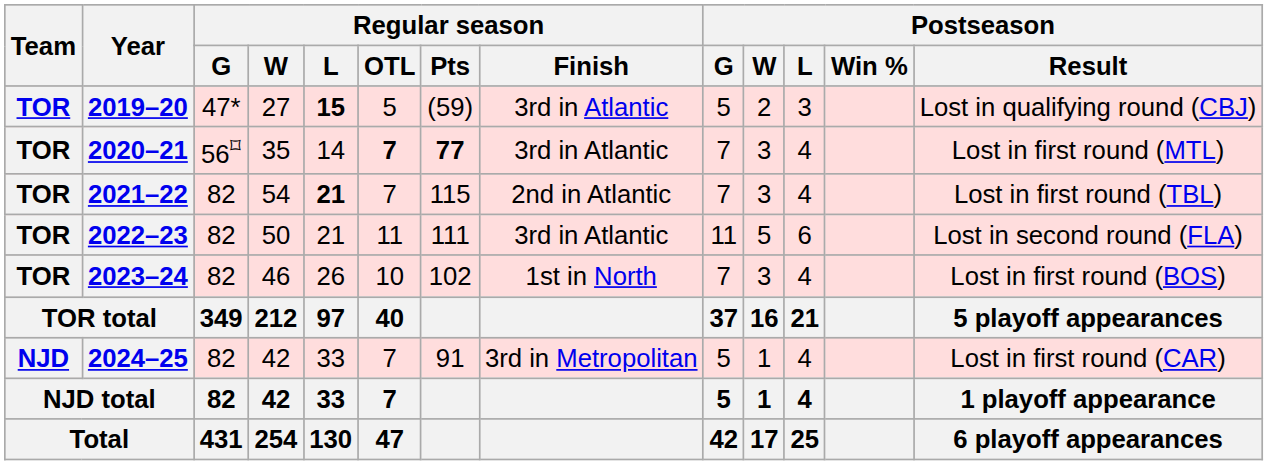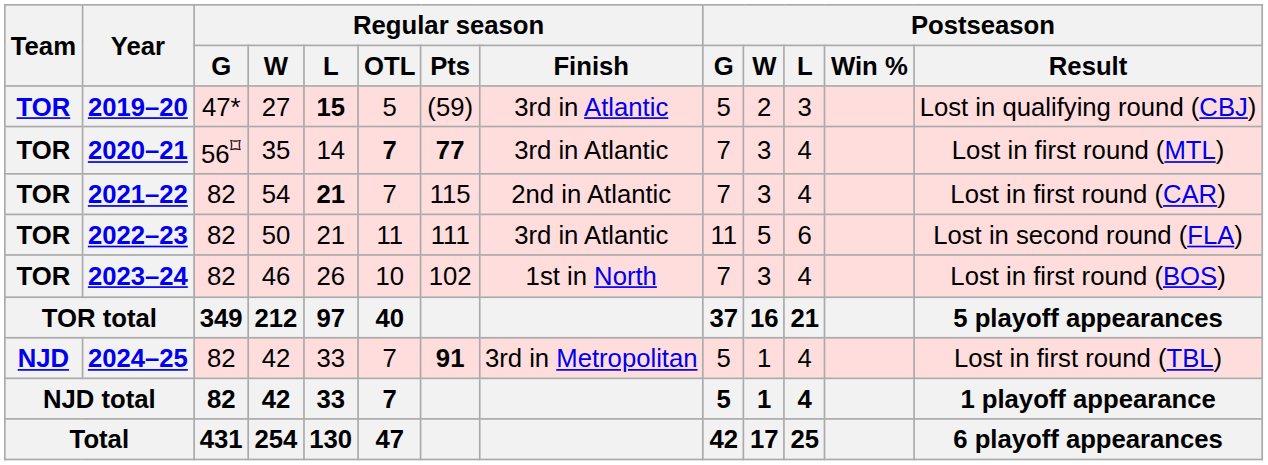2021–22 | Postseason / Result: Lost in first round (TBL) -> Lost in first round (CAR)
2024–25 | Regular season / Pts: normal -> bold
2024–25 | Postseason / Result: Lost in first round (CAR) -> Lost in first round (TBL)
